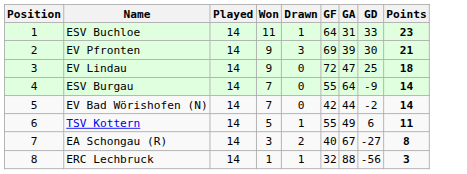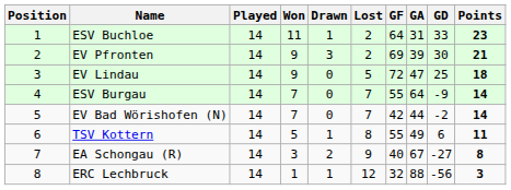+ column: Lost | 2 | 2 | 5 | 7 | 7 | 8 | 9 | 12
